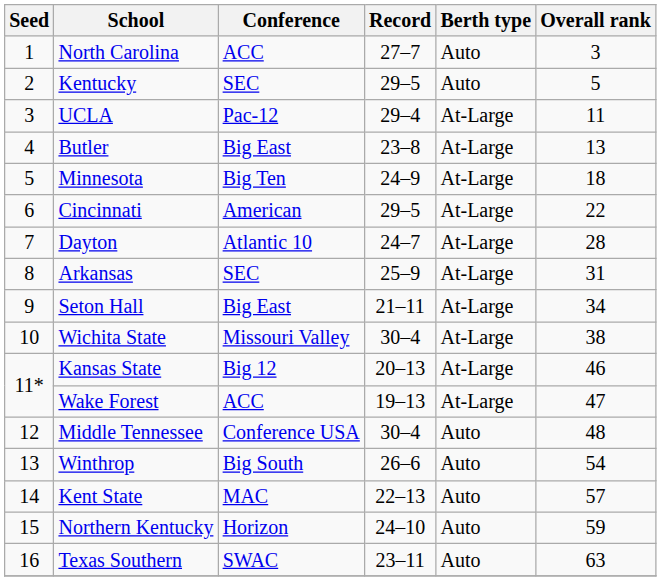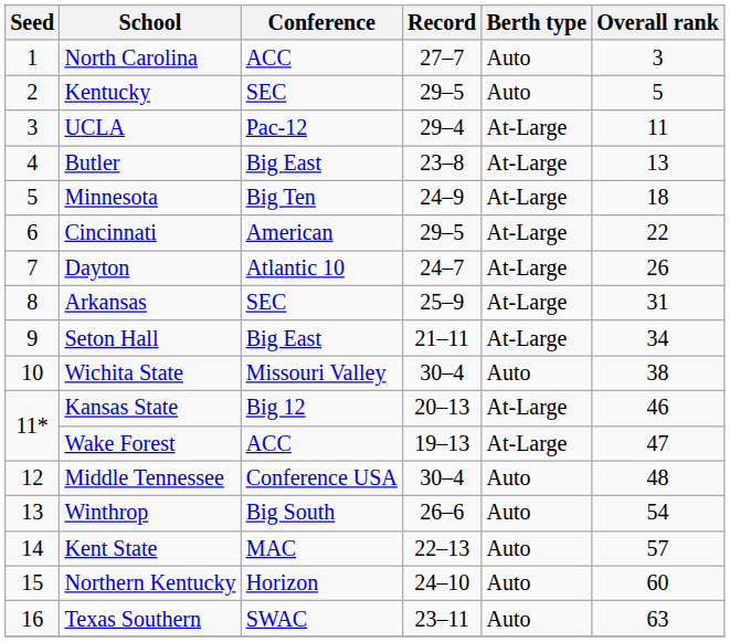Dayton | Overall rank: 28 -> 26
Wichita State | Berth type: At-Large -> Auto
Northern Kentucky | Overall rank: 59 -> 60
